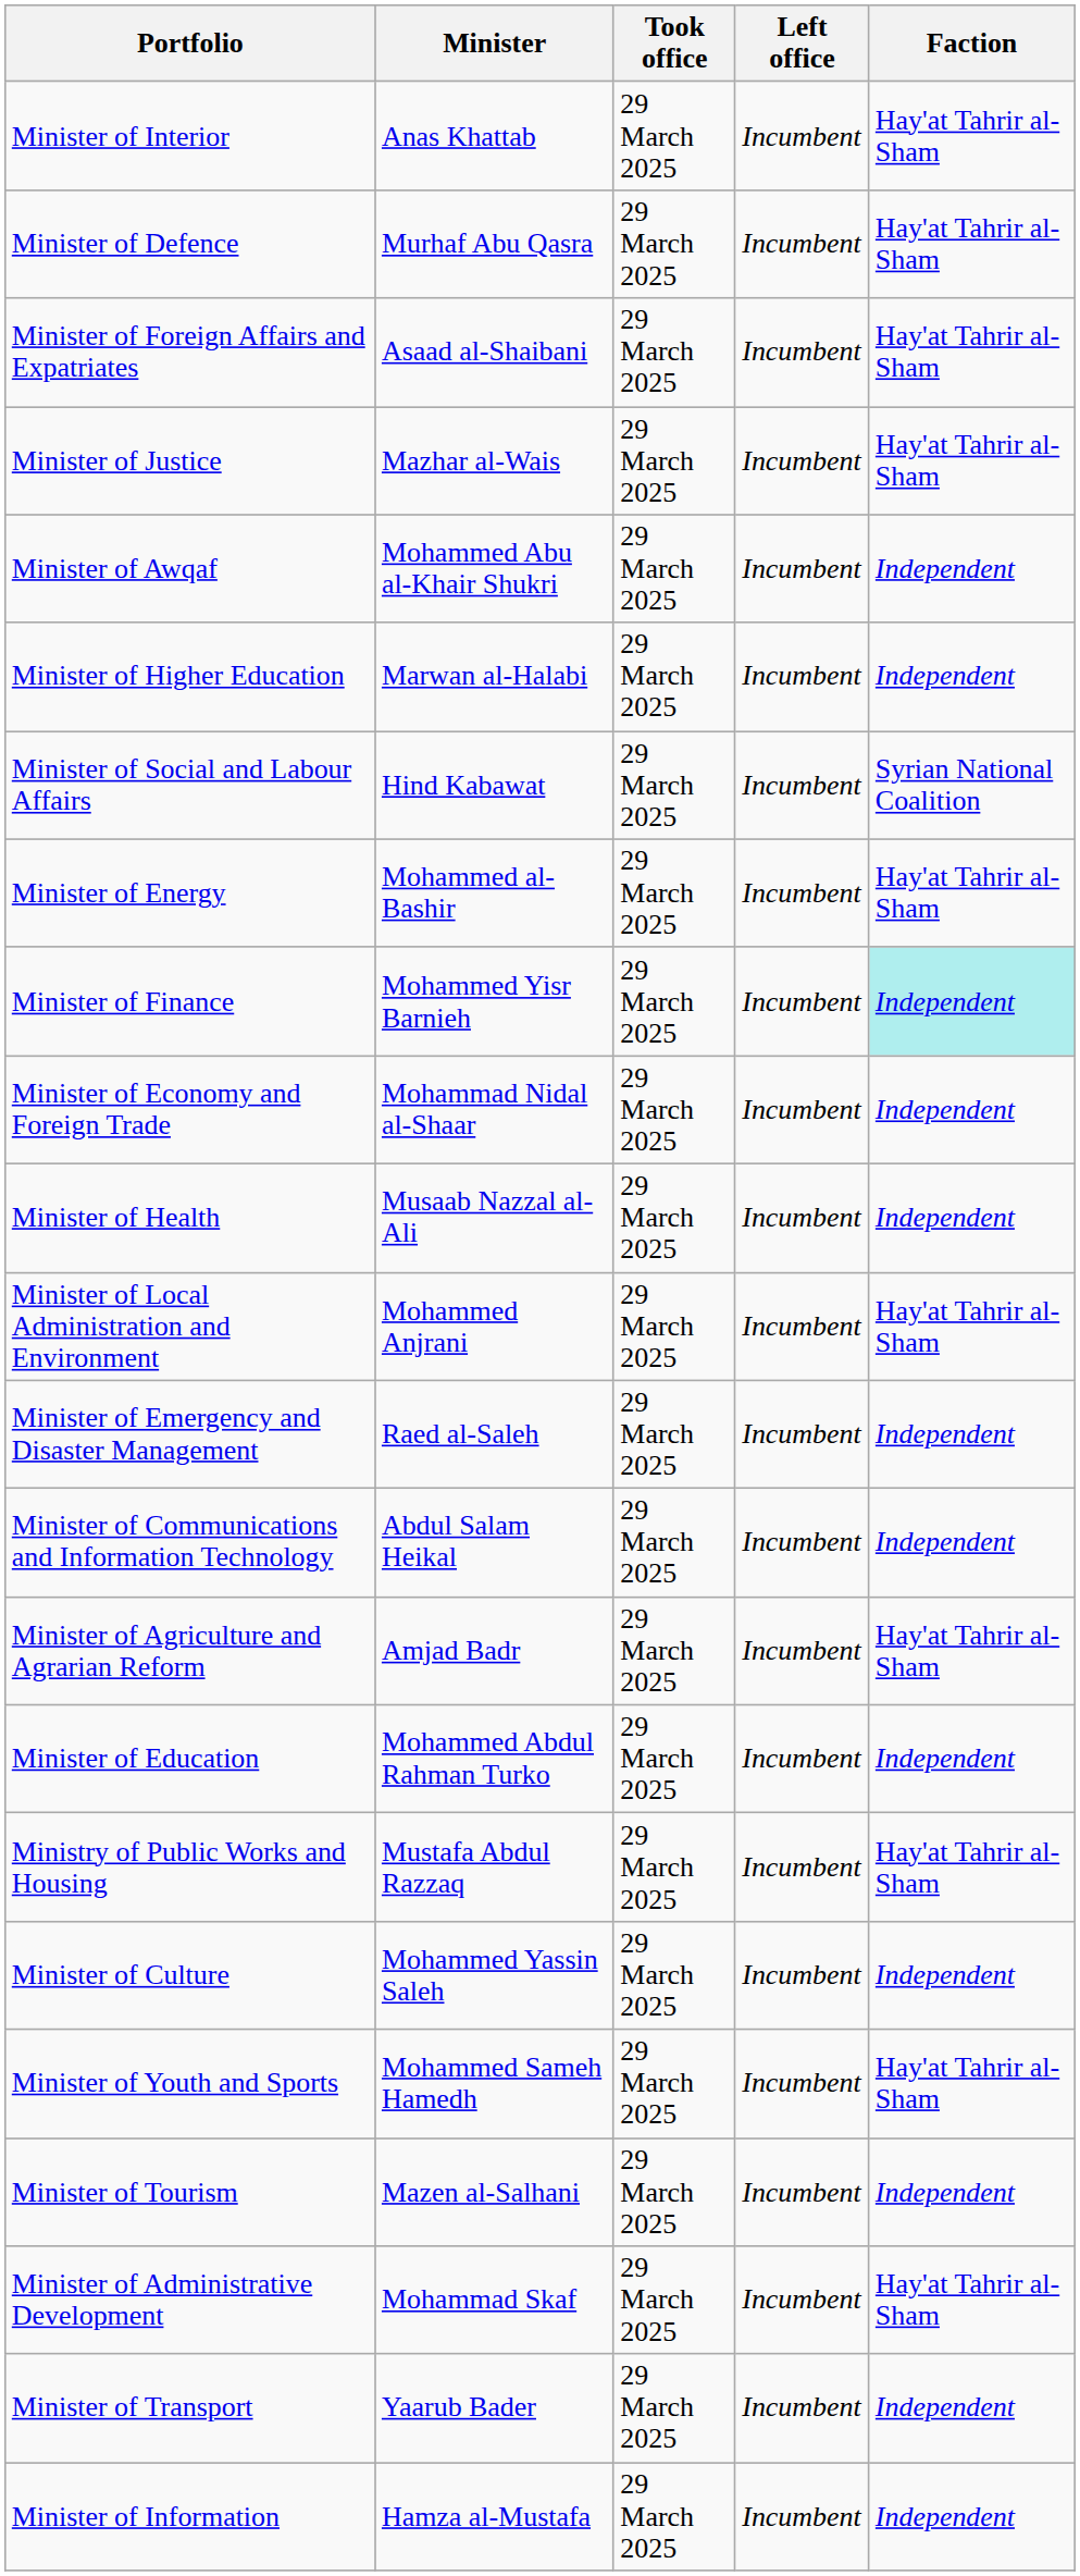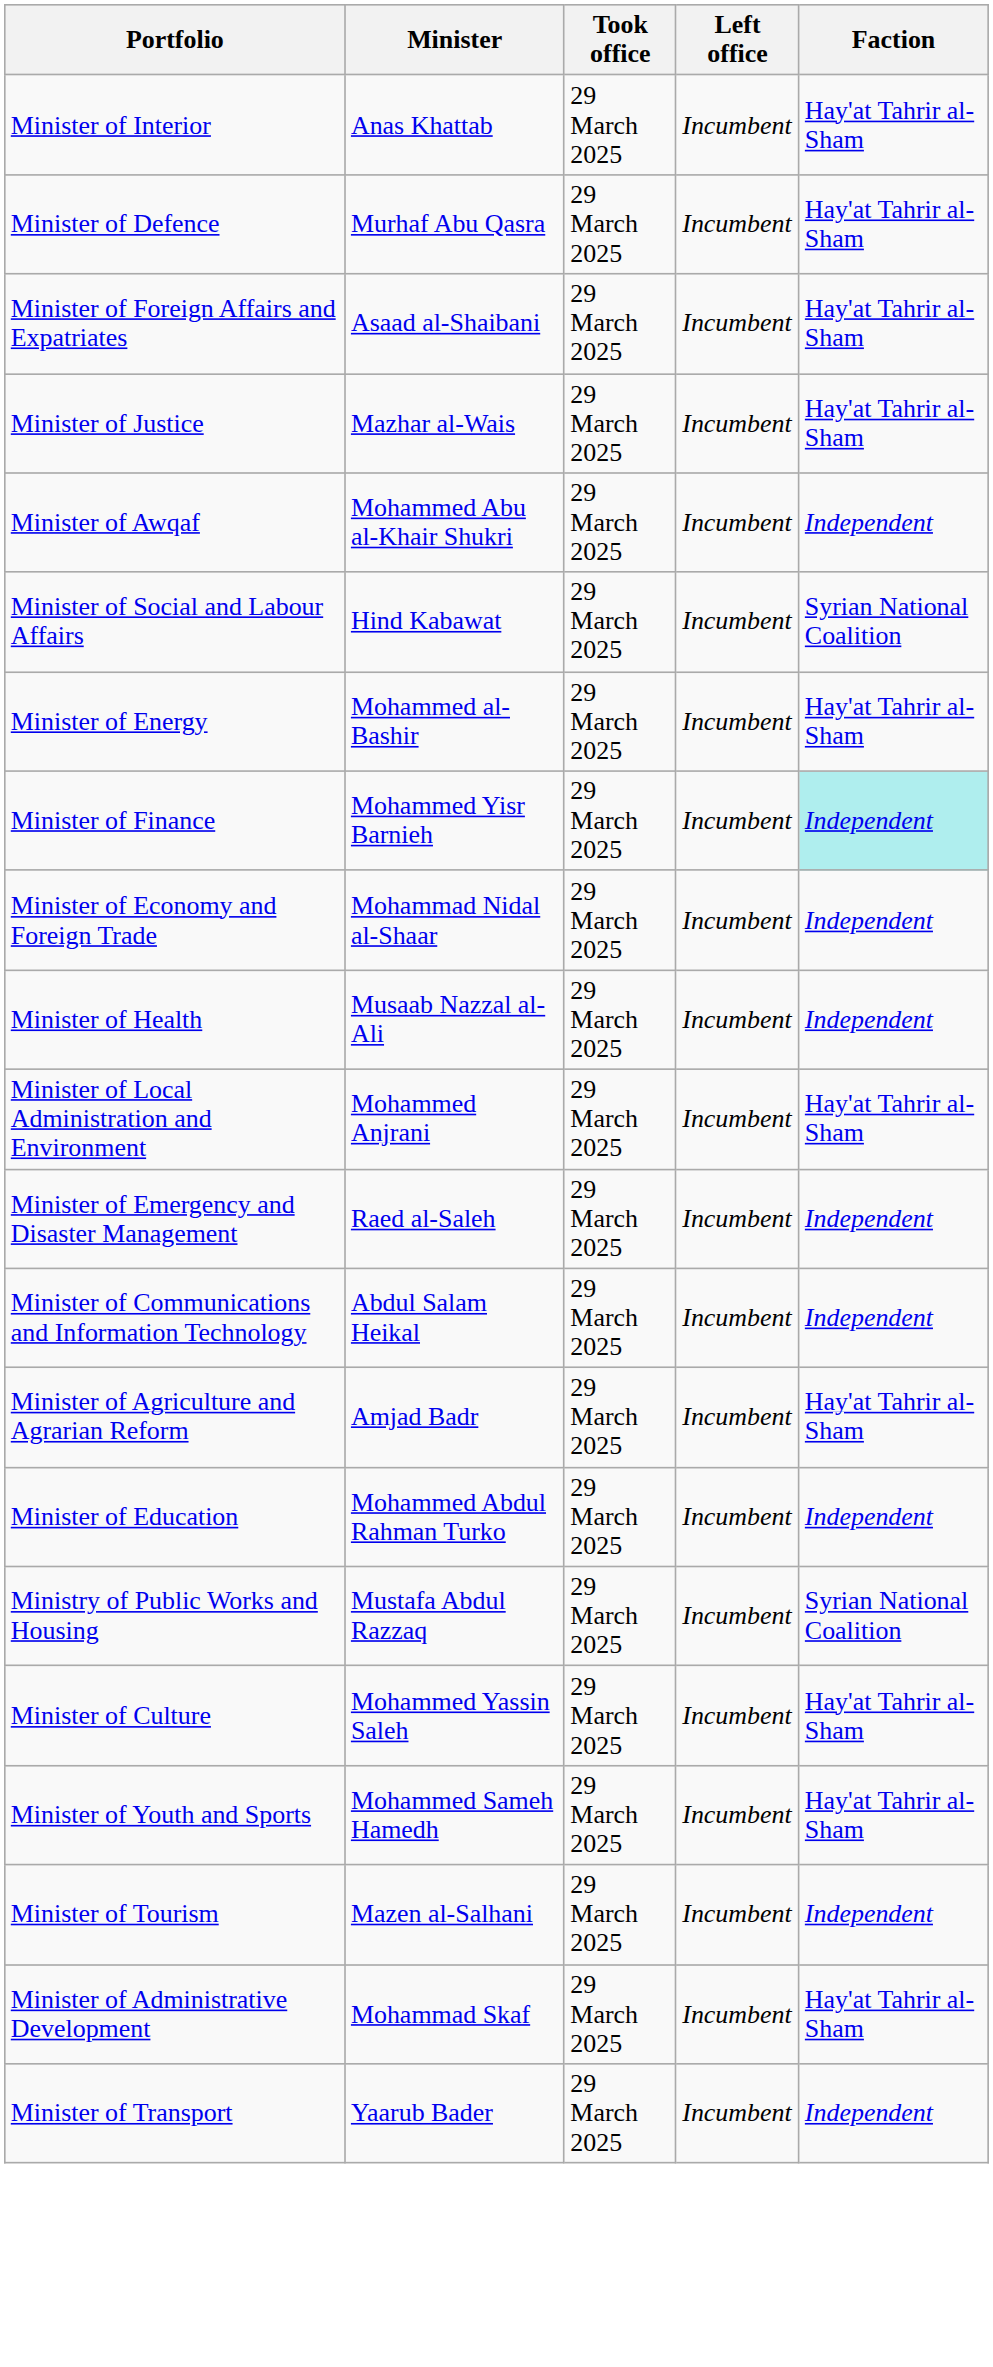- row: Minister of Higher Education | Marwan al-Halabi | 29 March 2025 | Incumbent | Independent
Ministry of Public Works and Housing | Faction: Hay'at Tahrir al-Sham -> Syrian National Coalition
Minister of Culture | Faction: Independent -> Hay'at Tahrir al-Sham
- row: Minister of Information | Hamza al-Mustafa | 29 March 2025 | Incumbent | Independent
